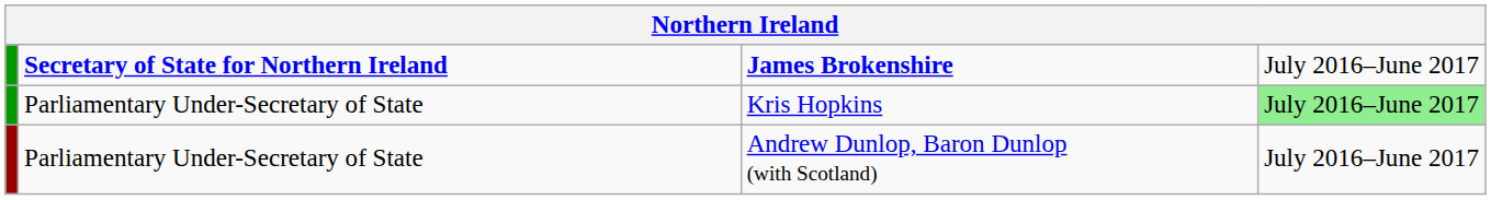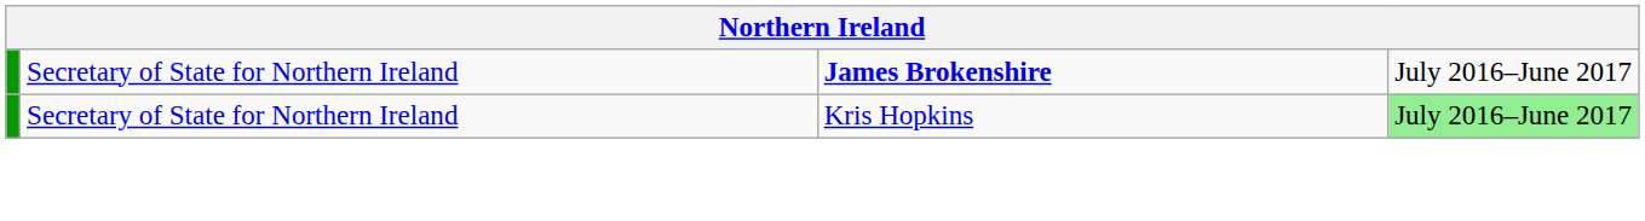James Brokenshire | column 2: bold -> normal
Kris Hopkins | column 2: Parliamentary Under-Secretary of State -> Secretary of State for Northern Ireland
- row: Parliamentary Under-Secretary of State | Andrew Dunlop, Baron Dunlop (with Scotland) | July 2016–June 2017
